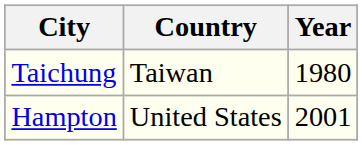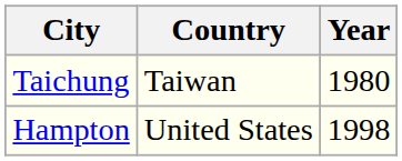Hampton | Year: 2001 -> 1998
